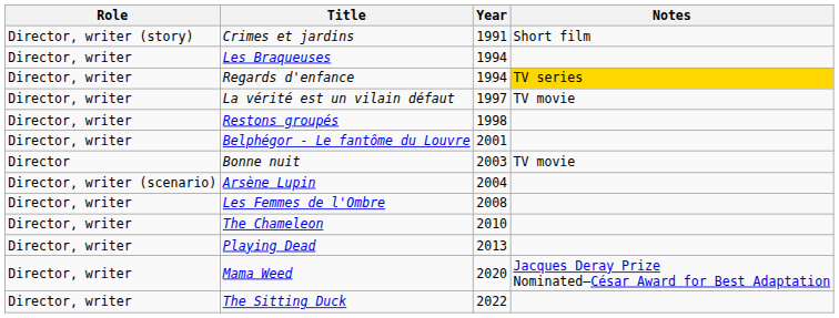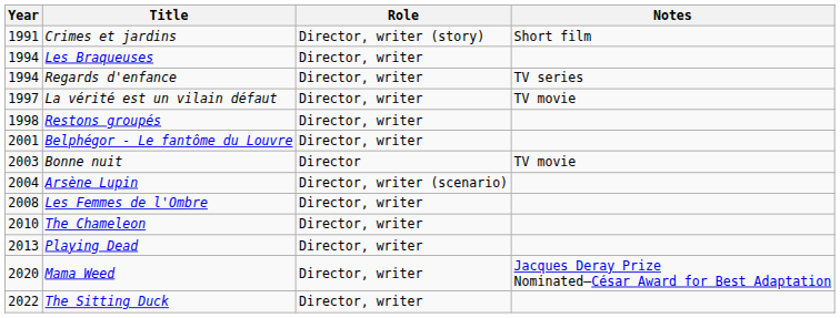columns swapped: Year <-> Role
Regards d'enfance | Notes: gold background -> no background
